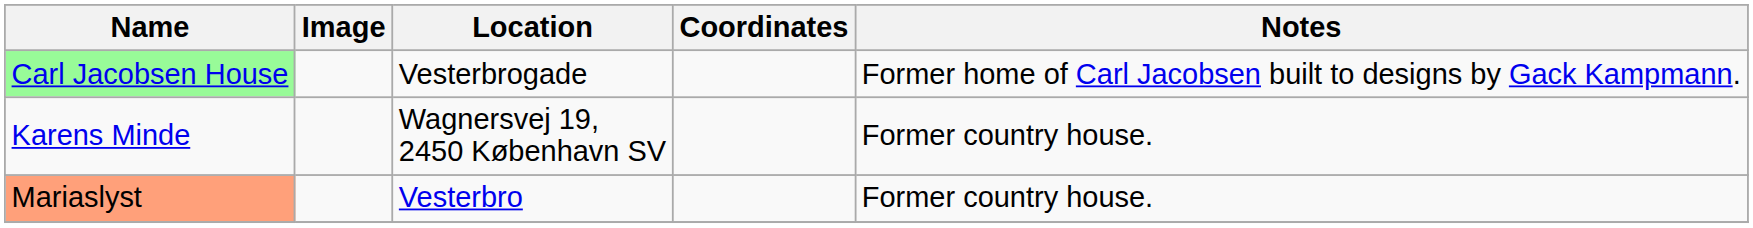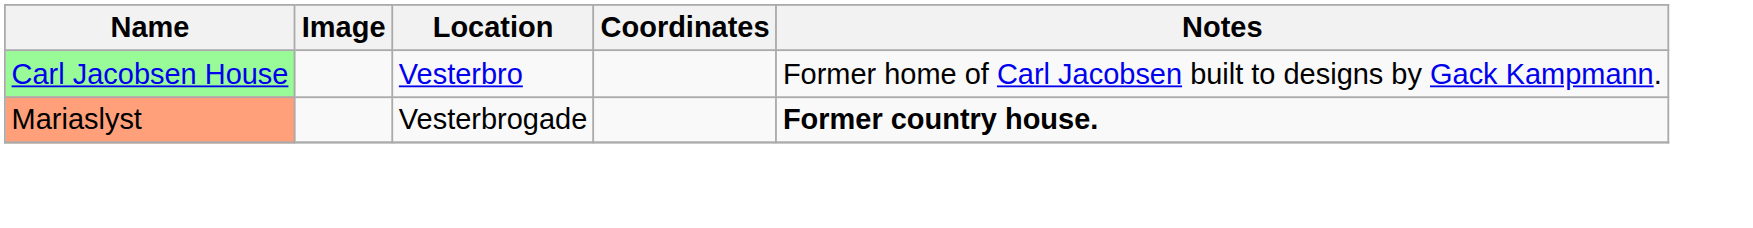Carl Jacobsen House | Location: Vesterbrogade -> Vesterbro
- row: Karens Minde | Wagnersvej 19, 2450 København SV | Former country house.
Mariaslyst | Location: Vesterbro -> Vesterbrogade
Mariaslyst | Notes: normal -> bold
